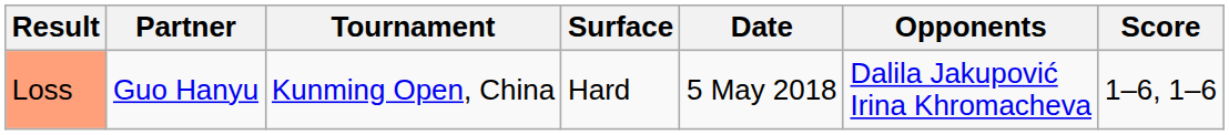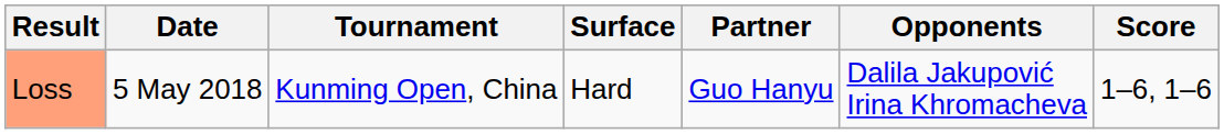columns swapped: Date <-> Partner
